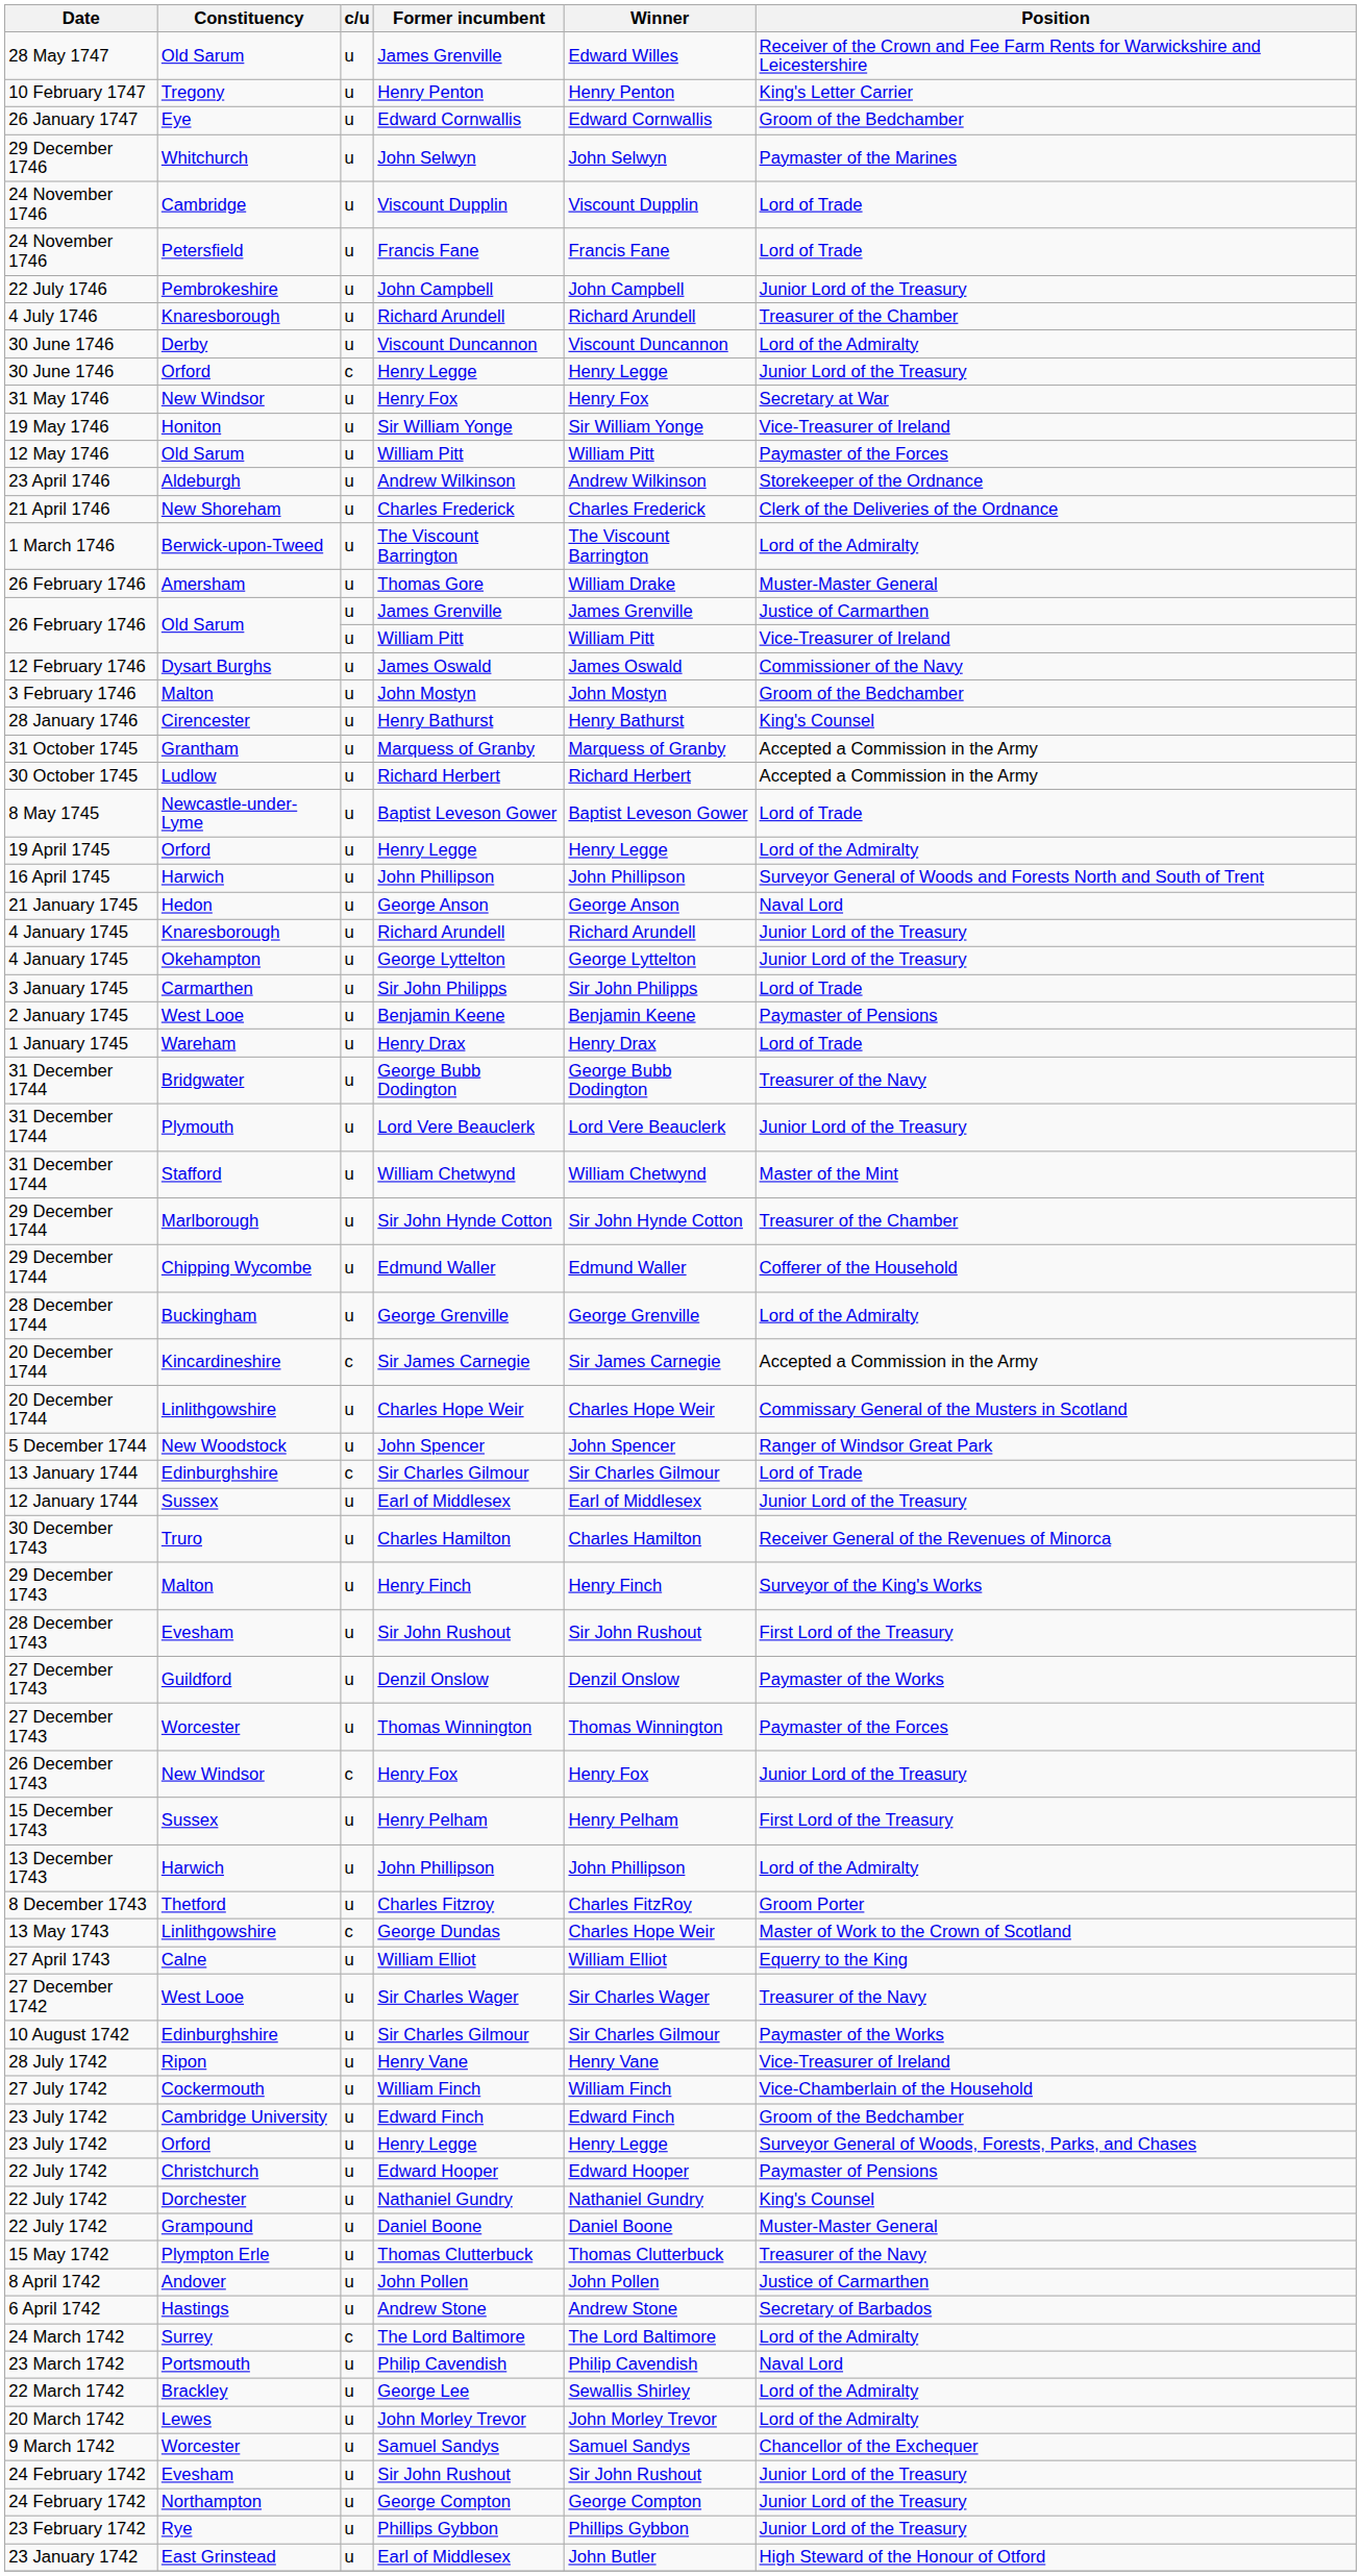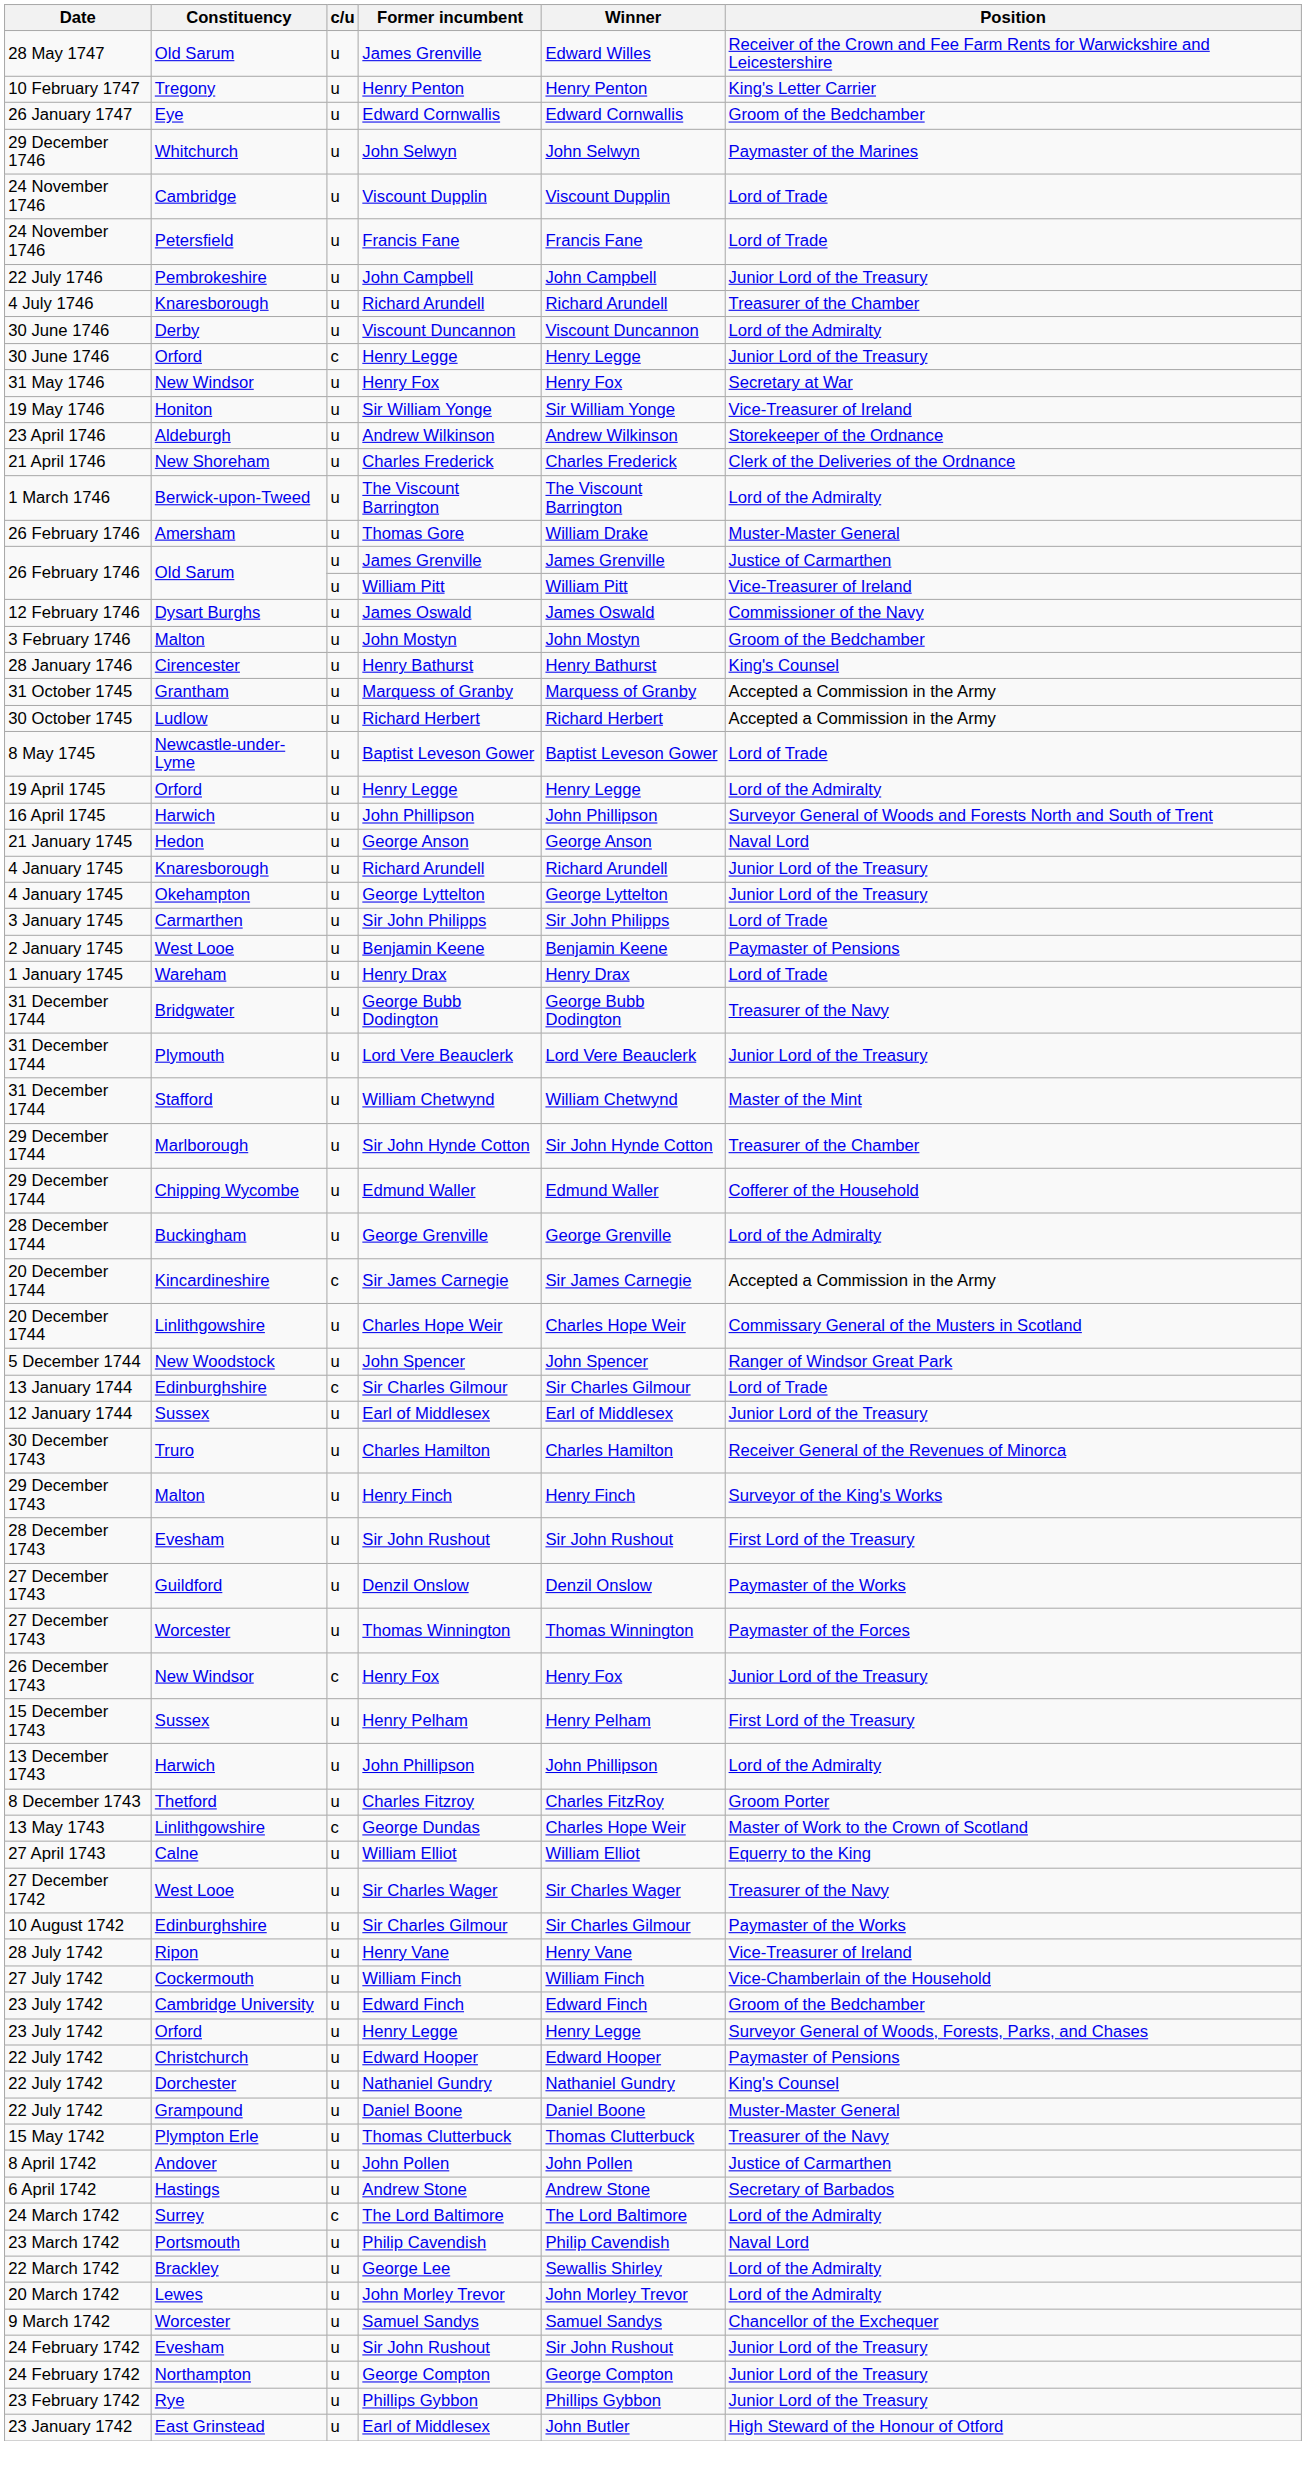- row: 12 May 1746 | Old Sarum | u | William Pitt | William Pitt | Paymaster of the Forces
